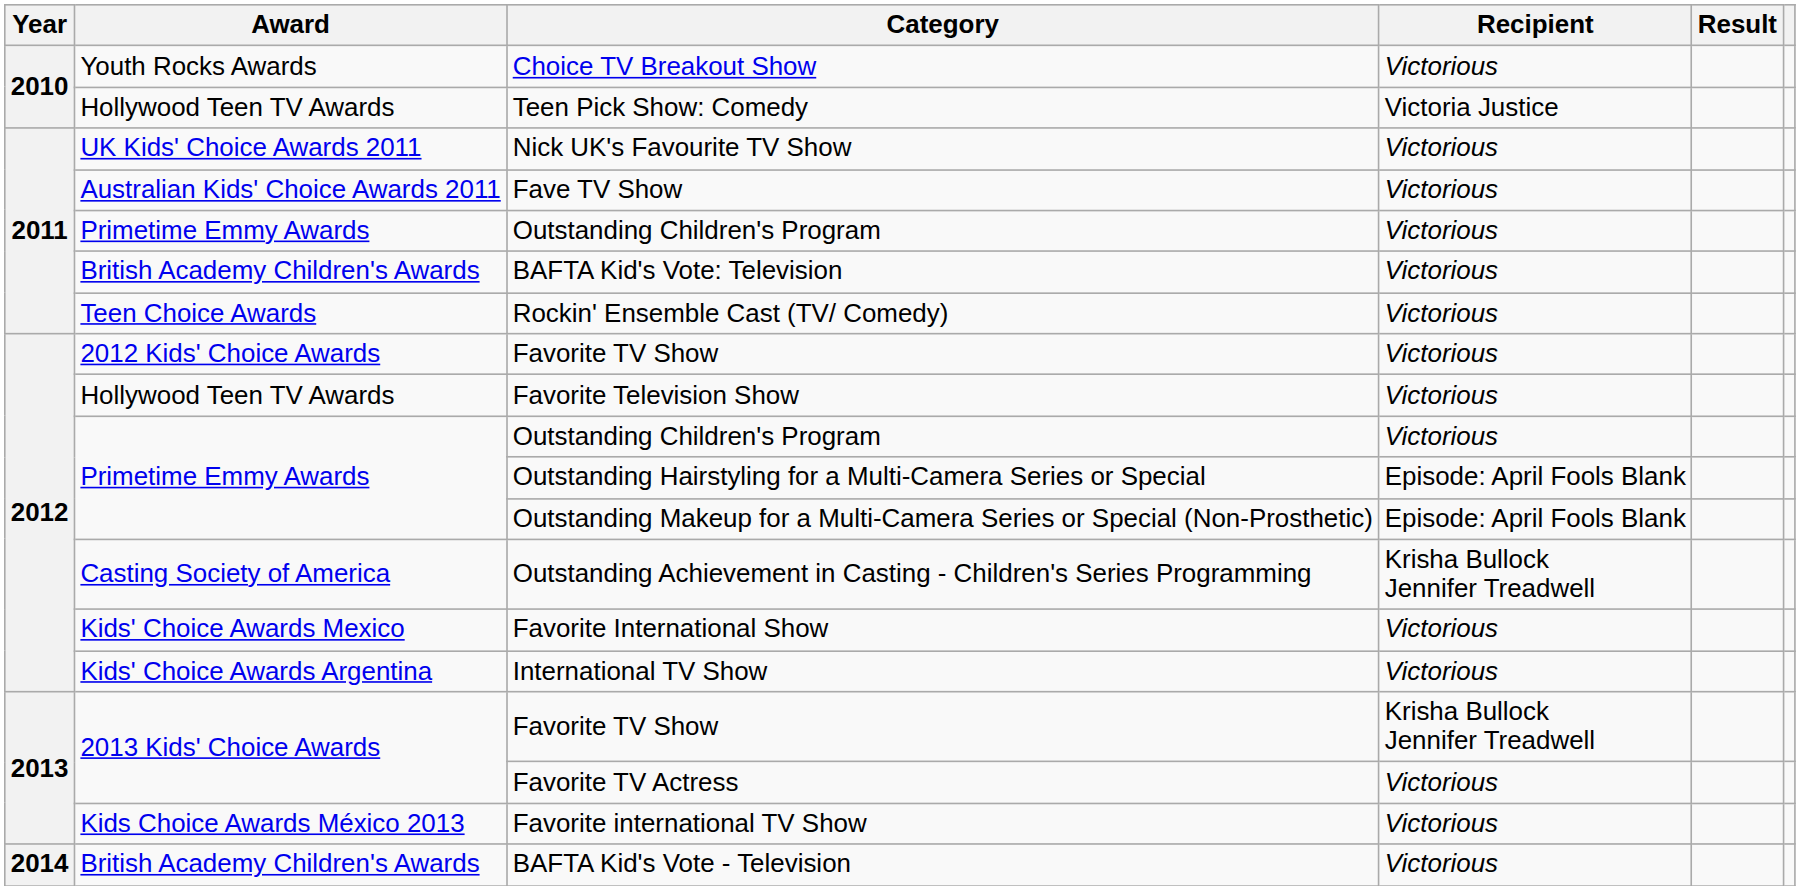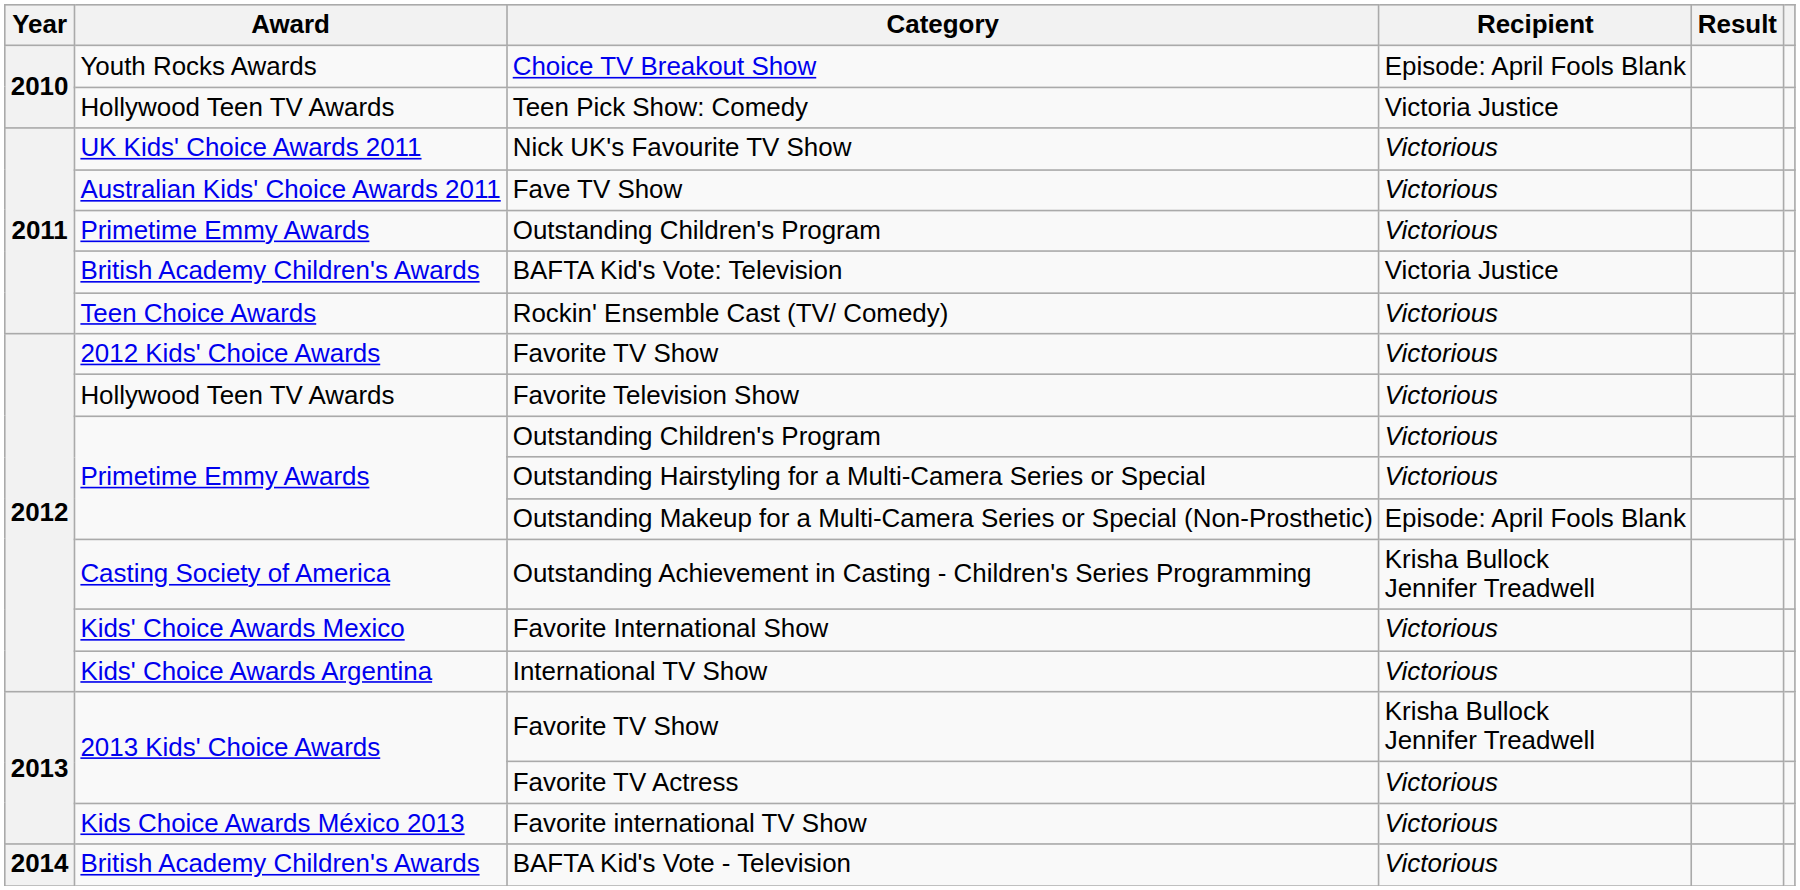Choice TV Breakout Show | Recipient: Victorious -> Episode: April Fools Blank
BAFTA Kid's Vote: Television | Recipient: Victorious -> Victoria Justice
Outstanding Hairstyling for a Multi-Camera Series or Special | Recipient: Episode: April Fools Blank -> Victorious
